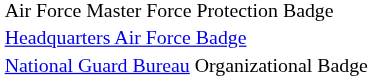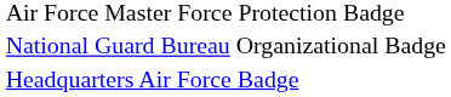rows swapped: Headquarters Air Force Badge <-> National Guard Bureau Organizational Badge
